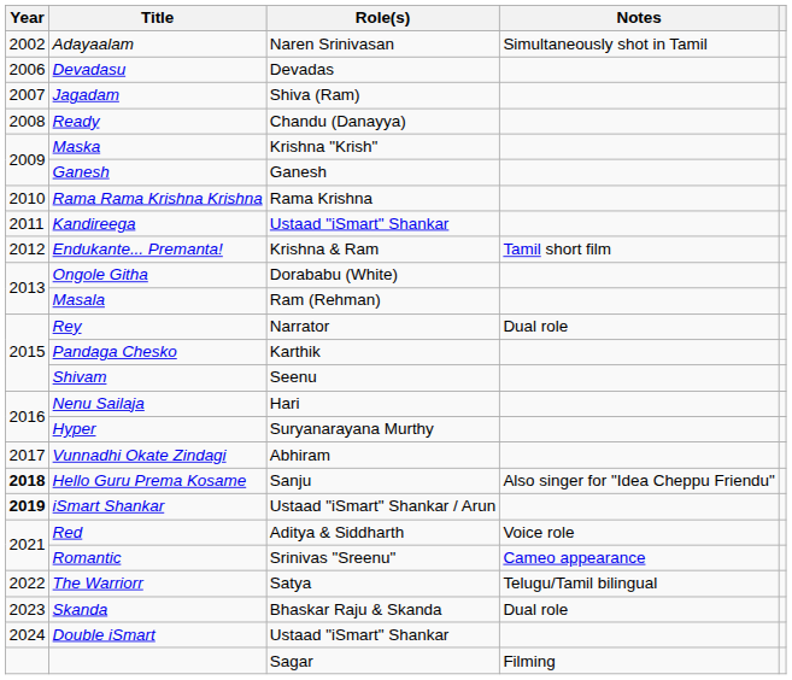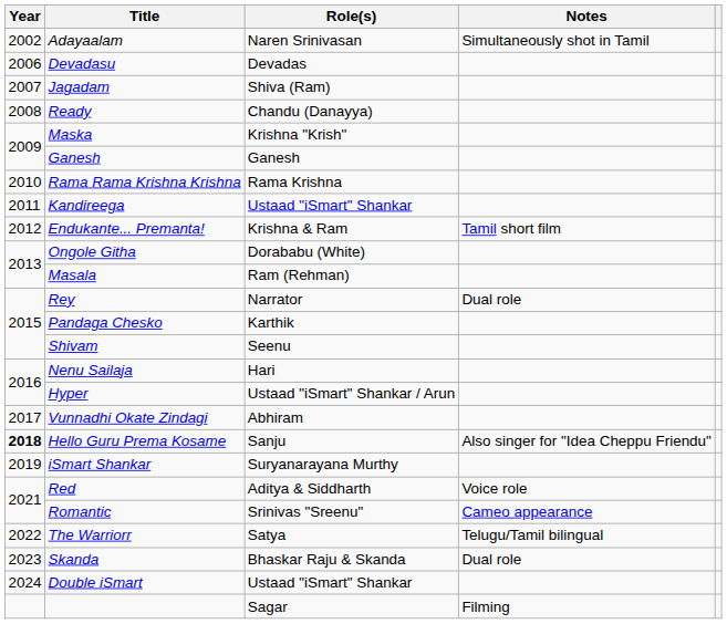Hyper | Role(s): Suryanarayana Murthy -> Ustaad "iSmart" Shankar / Arun
iSmart Shankar | Year: bold -> normal
iSmart Shankar | Role(s): Ustaad "iSmart" Shankar / Arun -> Suryanarayana Murthy
